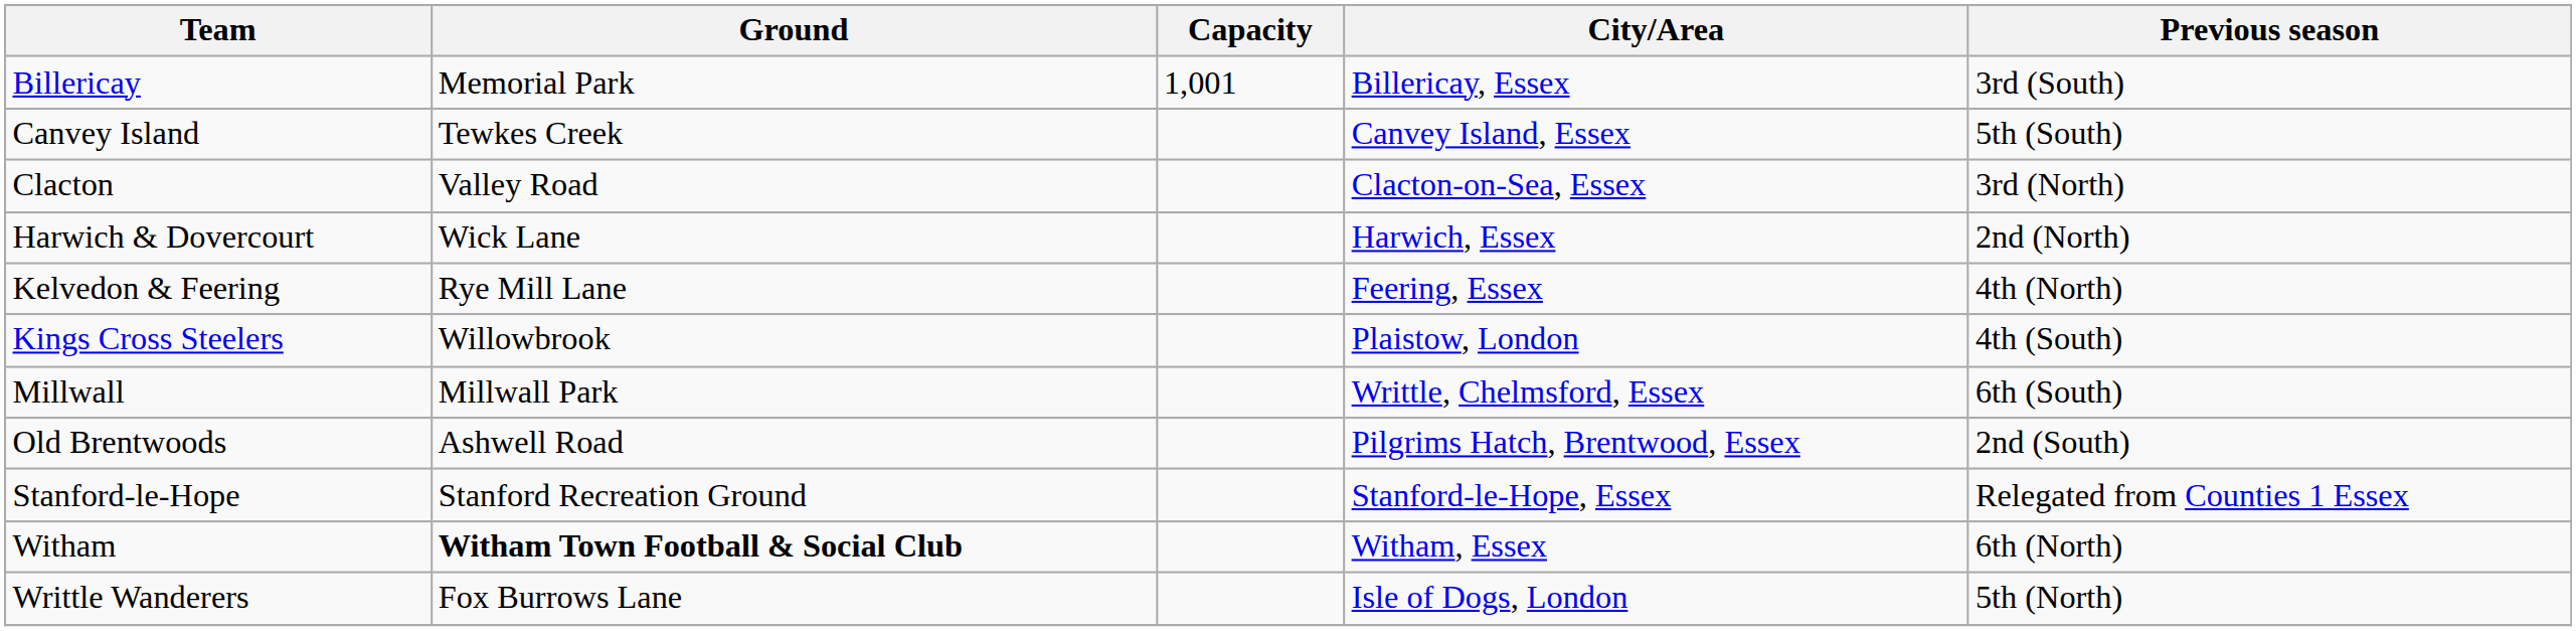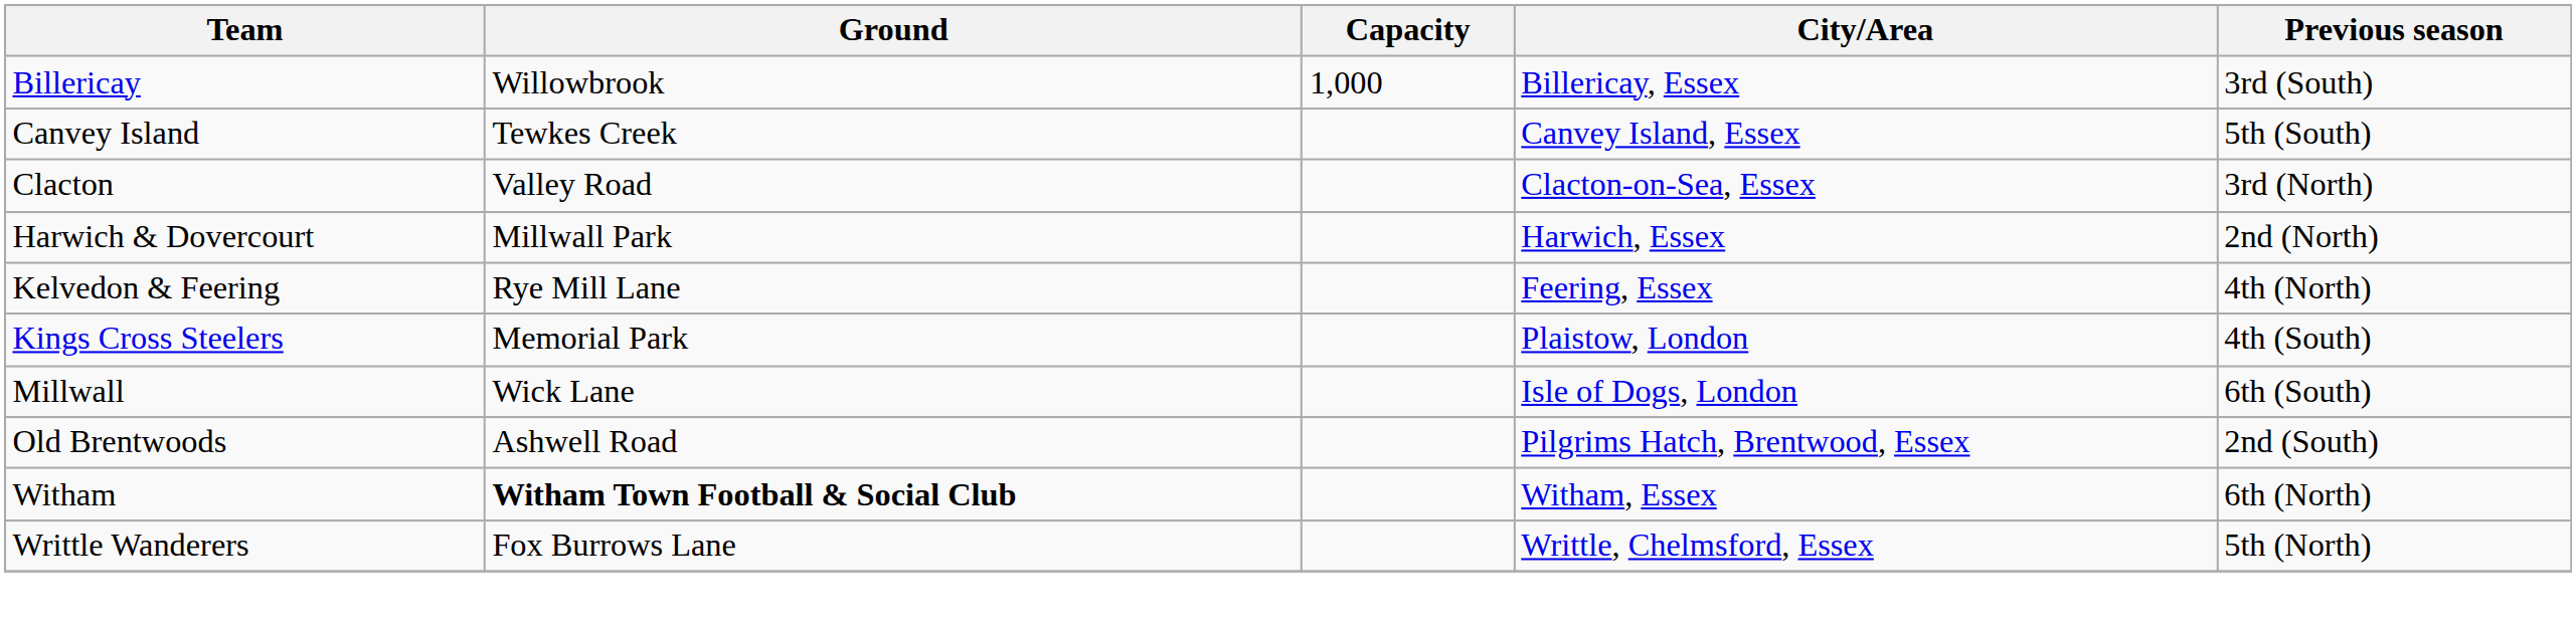Billericay | Ground: Memorial Park -> Willowbrook
Billericay | Capacity: 1,001 -> 1,000
Harwich & Dovercourt | Ground: Wick Lane -> Millwall Park
Kings Cross Steelers | Ground: Willowbrook -> Memorial Park
Millwall | Ground: Millwall Park -> Wick Lane
Millwall | City/Area: Writtle, Chelmsford, Essex -> Isle of Dogs, London
- row: Stanford-le-Hope | Stanford Recreation Ground | Stanford-le-Hope, Essex | Relegated from Counties 1 Essex
Writtle Wanderers | City/Area: Isle of Dogs, London -> Writtle, Chelmsford, Essex
